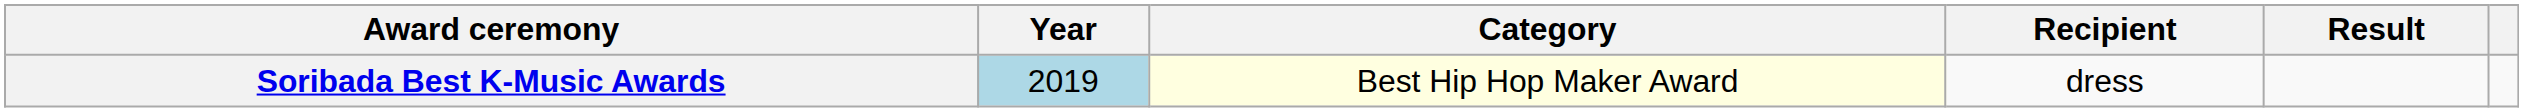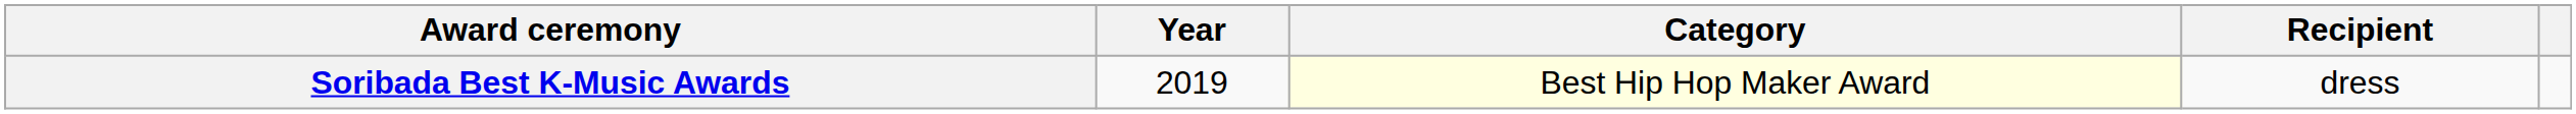- column: Result
Soribada Best K-Music Awards | Year: lightblue background -> no background
